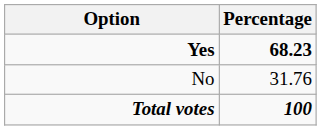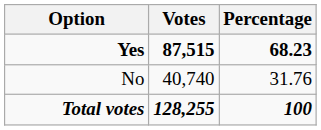+ column: Votes | 87,515 | 40,740 | 128,255
